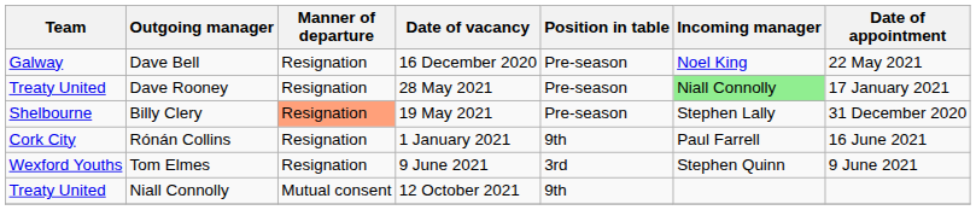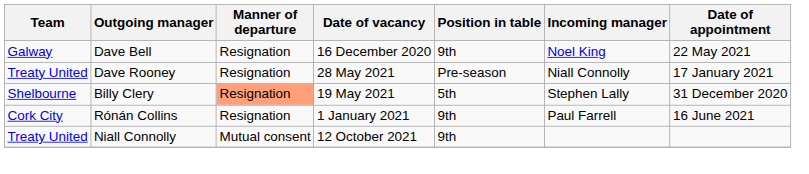Dave Bell | Position in table: Pre-season -> 9th
Dave Rooney | Incoming manager: lightgreen background -> no background
Billy Clery | Position in table: Pre-season -> 5th
- row: Wexford Youths | Tom Elmes | Resignation | 9 June 2021 | 3rd | Stephen Quinn | 9 June 2021
